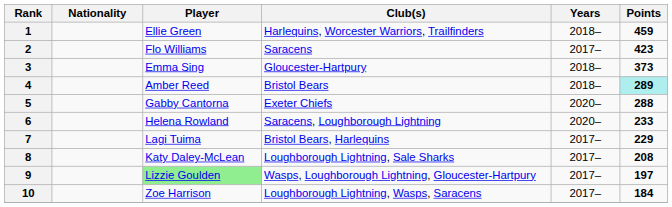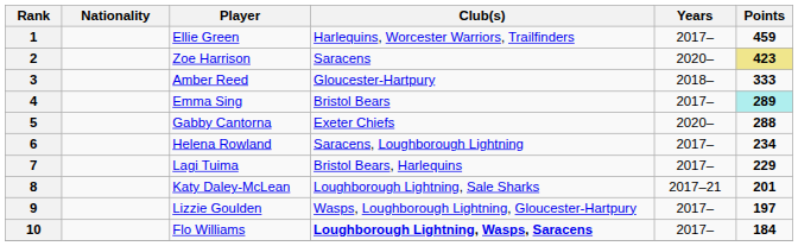1 | Years: 2018– -> 2017–
2 | Player: Flo Williams -> Zoe Harrison
2 | Years: 2017– -> 2020–
2 | Points: no background -> khaki background
3 | Player: Emma Sing -> Amber Reed
3 | Points: 373 -> 333
4 | Player: Amber Reed -> Emma Sing
4 | Years: 2018– -> 2017–
6 | Years: 2020– -> 2017–
6 | Points: 233 -> 234
8 | Years: 2017– -> 2017–21
8 | Points: 208 -> 201
9 | Player: lightgreen background -> no background
10 | Player: Zoe Harrison -> Flo Williams
10 | Club(s): normal -> bold
